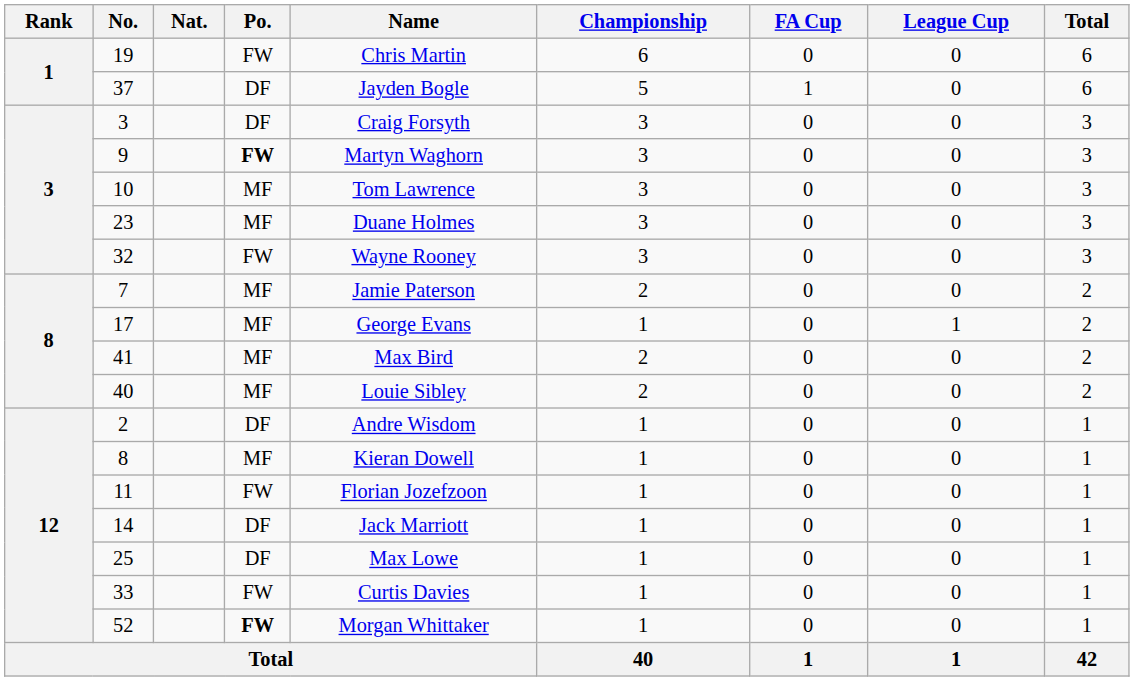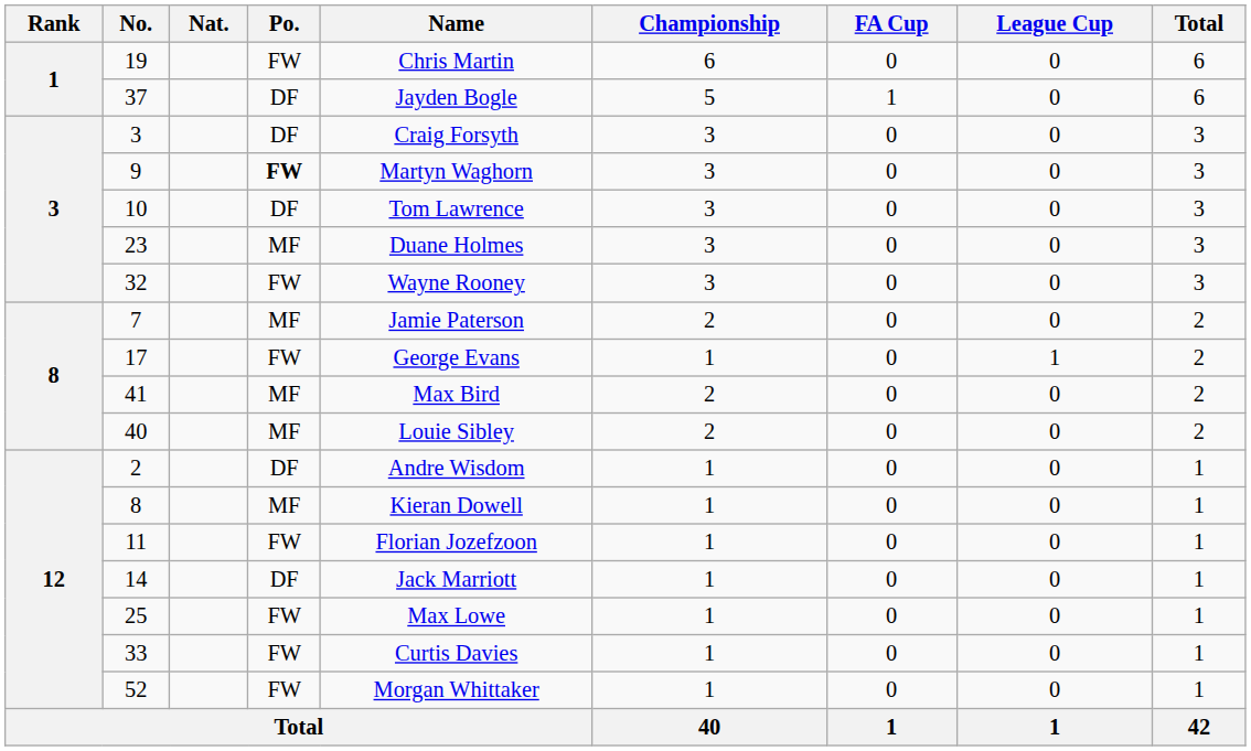10 | Po.: MF -> DF
17 | Po.: MF -> FW
25 | Po.: DF -> FW
52 | Po.: bold -> normal
